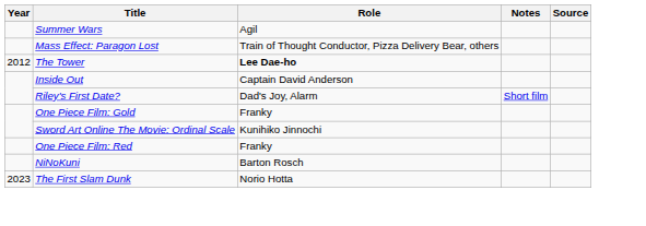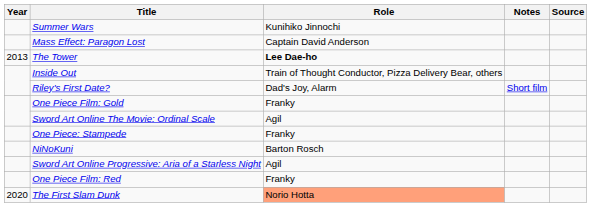Summer Wars | Role: Agil -> Kunihiko Jinnochi
Mass Effect: Paragon Lost | Role: Train of Thought Conductor, Pizza Delivery Bear, others -> Captain David Anderson
The Tower | Year: 2012 -> 2013
Inside Out | Role: Captain David Anderson -> Train of Thought Conductor, Pizza Delivery Bear, others
Sword Art Online The Movie: Ordinal Scale | Role: Kunihiko Jinnochi -> Agil
+ row: One Piece: Stampede | Franky
rows swapped: NiNoKuni <-> One Piece Film: Red
+ row: Sword Art Online Progressive: Aria of a Starless Night | Agil
The First Slam Dunk | Year: 2023 -> 2020
The First Slam Dunk | Role: no background -> lightsalmon background
